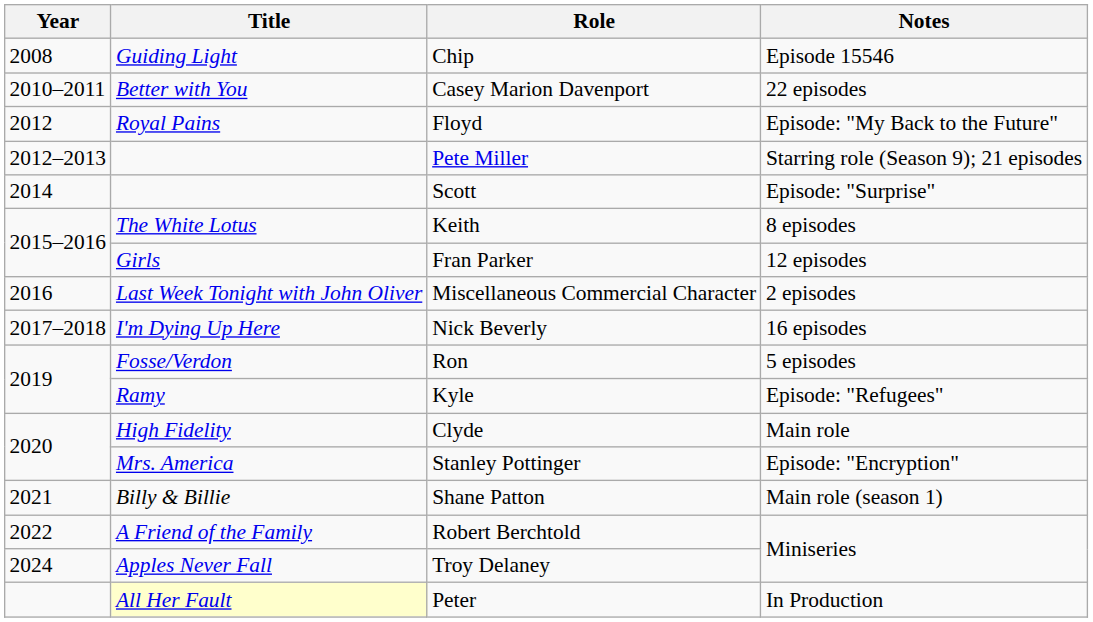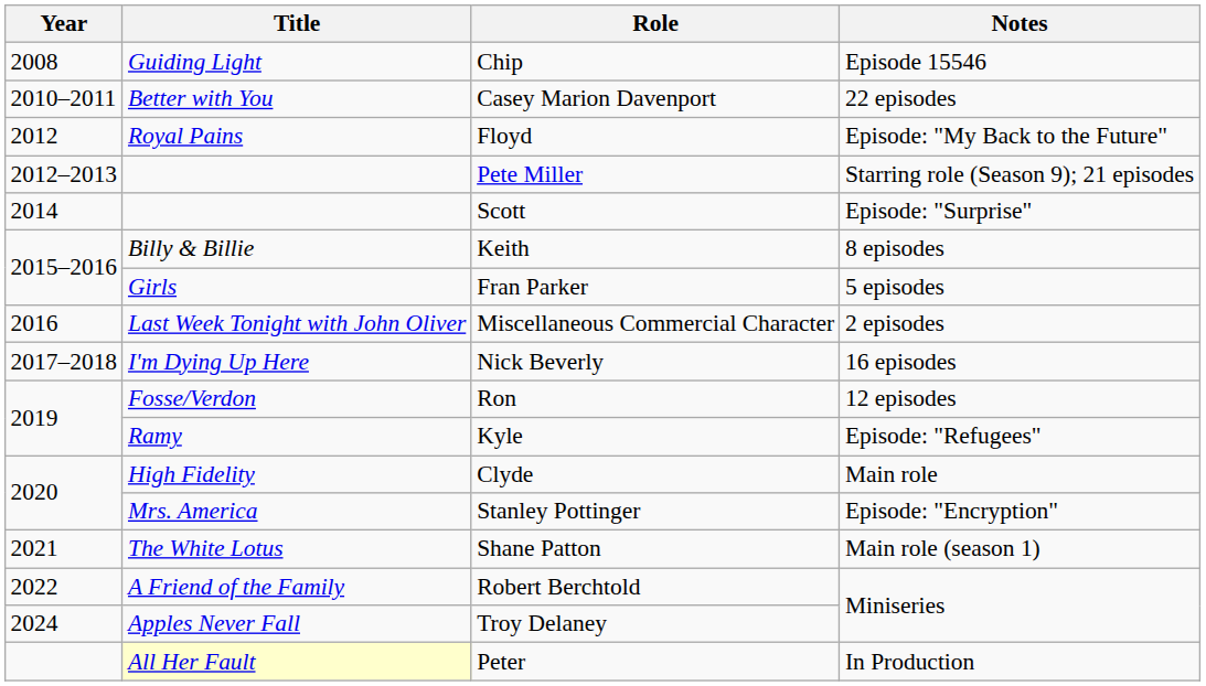Keith | Title: The White Lotus -> Billy & Billie
Fran Parker | Notes: 12 episodes -> 5 episodes
Ron | Notes: 5 episodes -> 12 episodes
Shane Patton | Title: Billy & Billie -> The White Lotus
